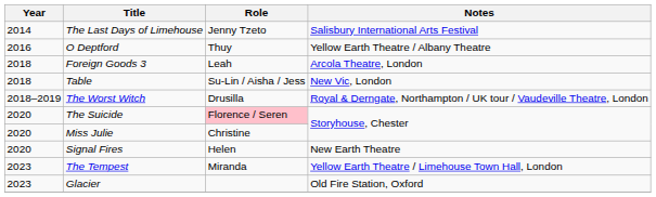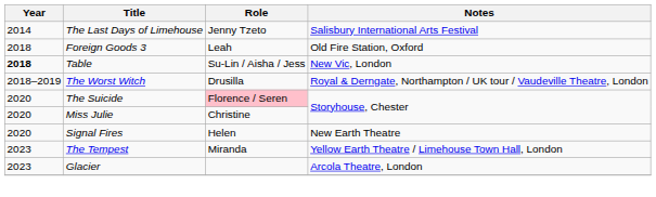- row: 2016 | O Deptford | Thuy | Yellow Earth Theatre / Albany Theatre
Foreign Goods 3 | Notes: Arcola Theatre, London -> Old Fire Station, Oxford
Table | Year: normal -> bold
Glacier | Notes: Old Fire Station, Oxford -> Arcola Theatre, London
